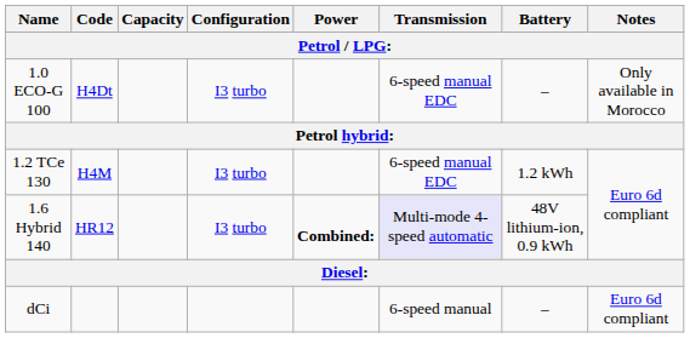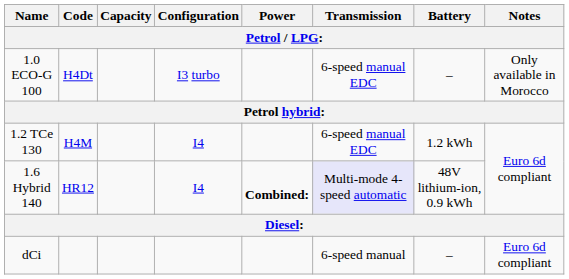1.2 TCe 130 | Configuration: I3 turbo -> I4
1.6 Hybrid 140 | Configuration: I3 turbo -> I4
